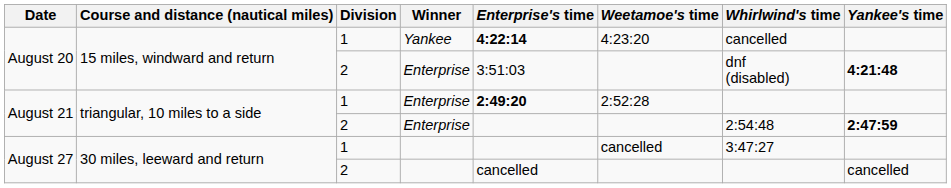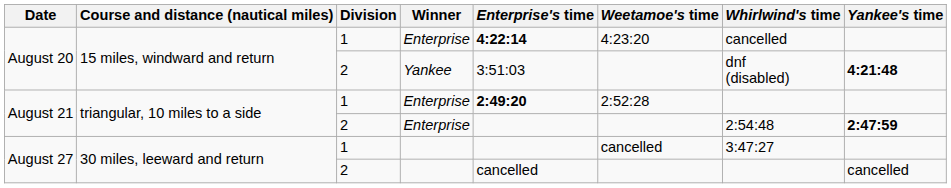August 20 / 1 | Winner: Yankee -> Enterprise
August 20 / 2 | Winner: Enterprise -> Yankee
